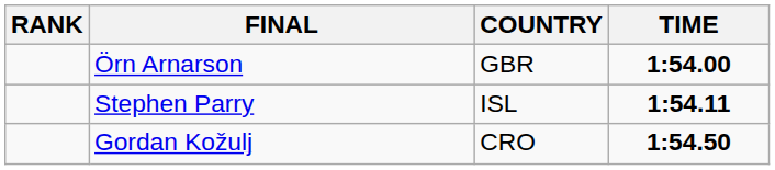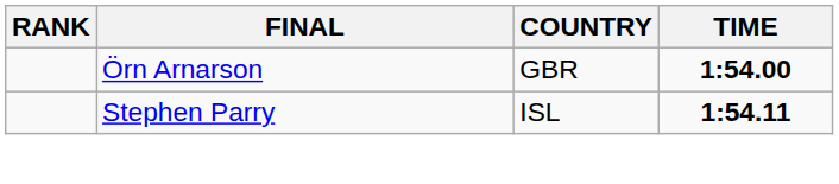- row: Gordan Kožulj | CRO | 1:54.50
